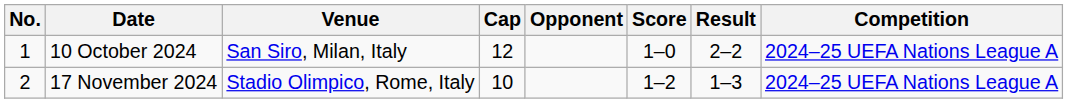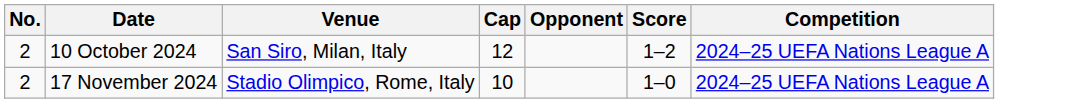- column: Result | 2–2 | 1–3
10 October 2024 | No.: 1 -> 2
10 October 2024 | Score: 1–0 -> 1–2
17 November 2024 | Score: 1–2 -> 1–0
